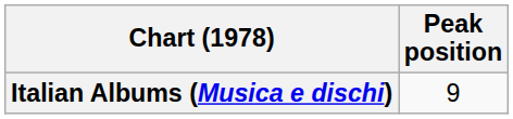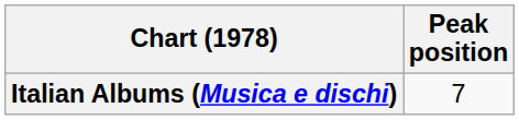Italian Albums (Musica e dischi) | Peak position: 9 -> 7
